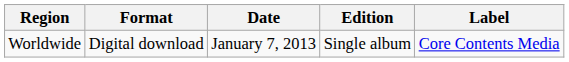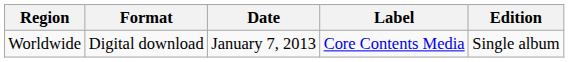columns swapped: Label <-> Edition
